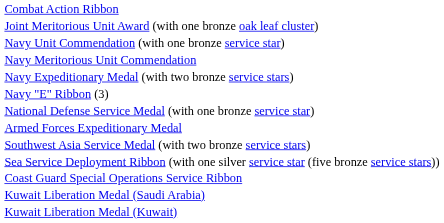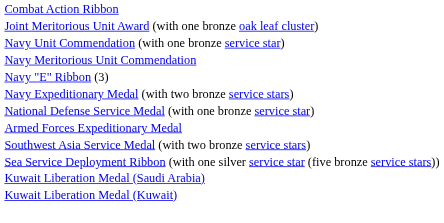rows swapped: Navy "E" Ribbon (3) <-> Navy Expeditionary Medal (with two bronze service stars)
- row: Coast Guard Special Operations Service Ribbon
